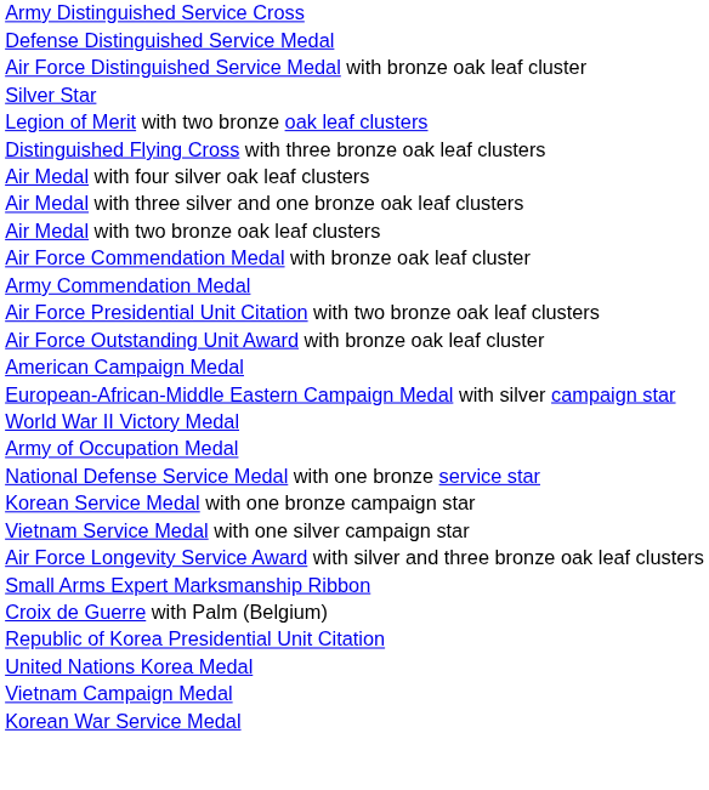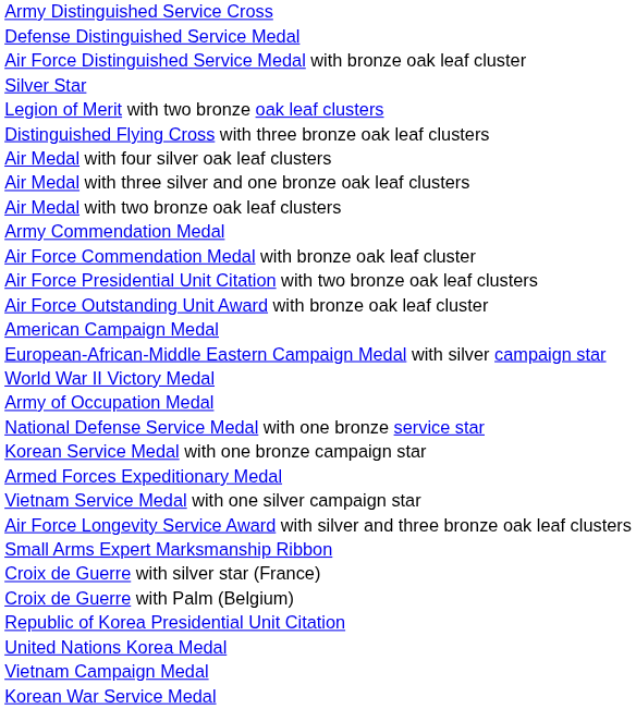rows swapped: Air Force Commendation Medal with bronze oak leaf cluster <-> Army Commendation Medal
+ row: Armed Forces Expeditionary Medal
+ row: Croix de Guerre with silver star (France)
